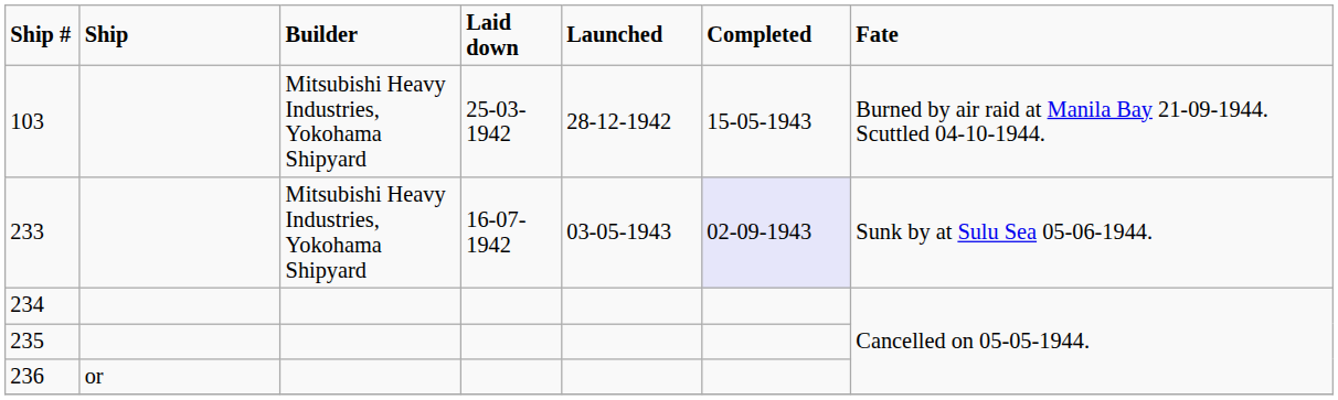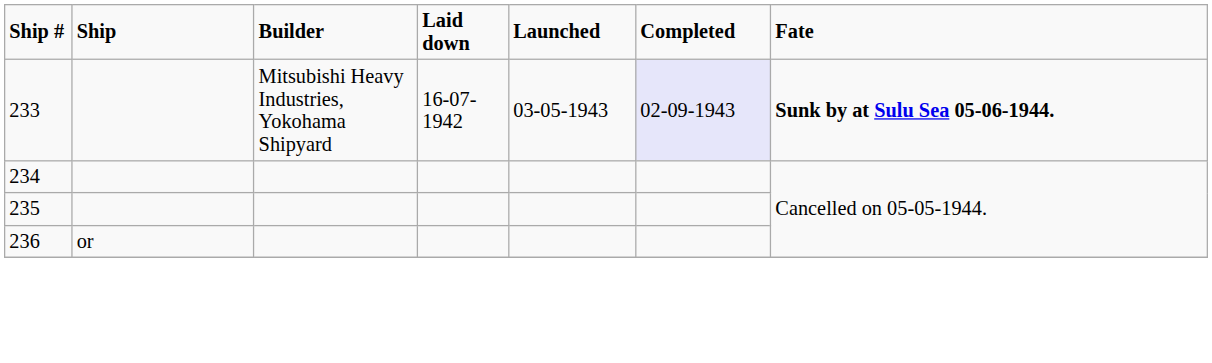- row: 103 | Mitsubishi Heavy Industries, Yokohama Shipyard | 25-03-1942 | 28-12-1942 | 15-05-1943 | Burned by air raid at Manila Bay 21-09-1944. Scuttled 04-10-1944.
233 | Fate: normal -> bold
